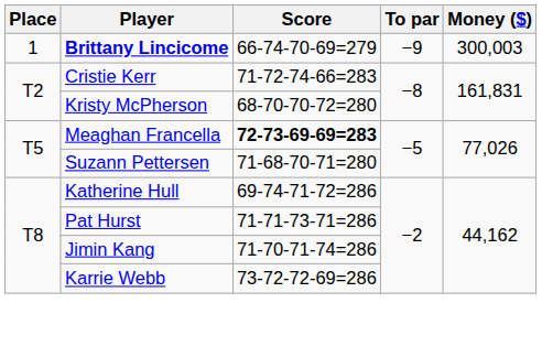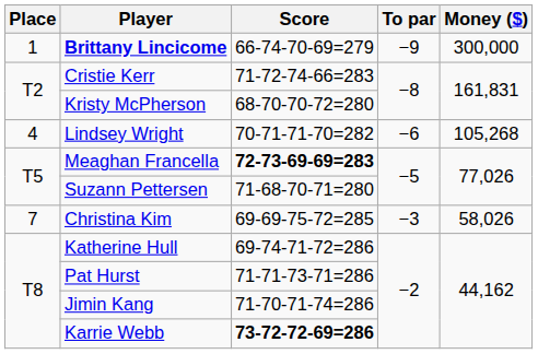Brittany Lincicome | Money ($): 300,003 -> 300,000
+ row: 4 | Lindsey Wright | 70-71-71-70=282 | −6 | 105,268
+ row: 7 | Christina Kim | 69-69-75-72=285 | −3 | 58,026
Karrie Webb | Score: normal -> bold
